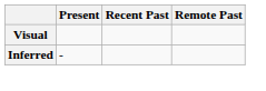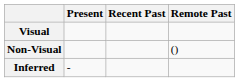+ row: Non-Visual | ()
